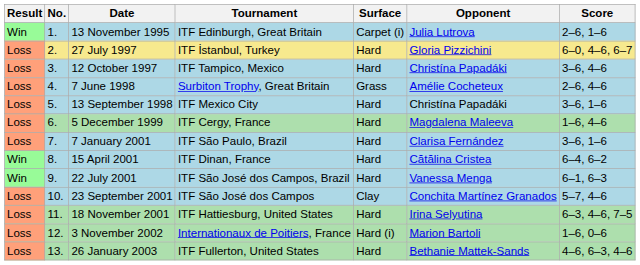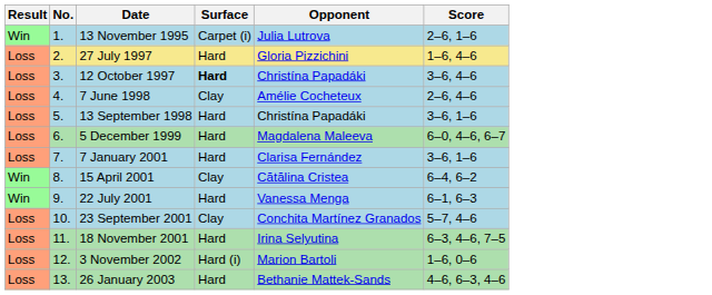- column: Tournament | ITF Edinburgh, Great Britain | ITF İstanbul, Turkey | ITF Tampico, Mexico | Surbiton Trophy, Great Britain | ITF Mexico City | ITF Cergy, France | ITF São Paulo, Brazil | ITF Dinan, France | ITF São José dos Campos, Brazil | ITF São José dos Campos | ITF Hattiesburg, United States | Internationaux de Poitiers, France | ITF Fullerton, United States
27 July 1997 | Score: 6–0, 4–6, 6–7 -> 1–6, 4–6
12 October 1997 | Surface: normal -> bold
7 June 1998 | Surface: Grass -> Clay
5 December 1999 | Score: 1–6, 4–6 -> 6–0, 4–6, 6–7
15 April 2001 | Surface: Hard -> Clay
